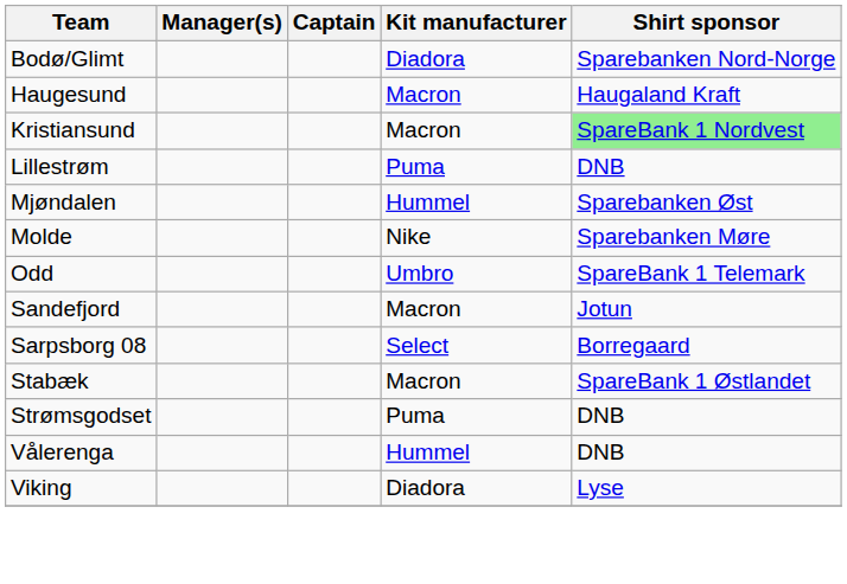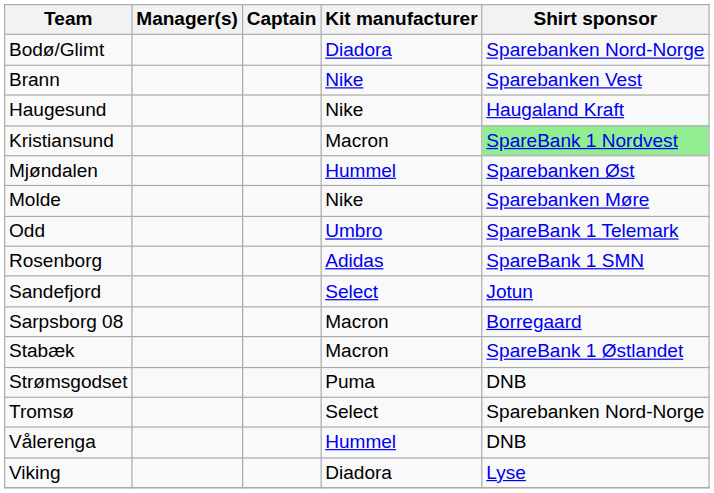+ row: Brann | Nike | Sparebanken Vest
Haugesund | Kit manufacturer: Macron -> Nike
- row: Lillestrøm | Puma | DNB
+ row: Rosenborg | Adidas | SpareBank 1 SMN
Sandefjord | Kit manufacturer: Macron -> Select
Sarpsborg 08 | Kit manufacturer: Select -> Macron
+ row: Tromsø | Select | Sparebanken Nord-Norge
